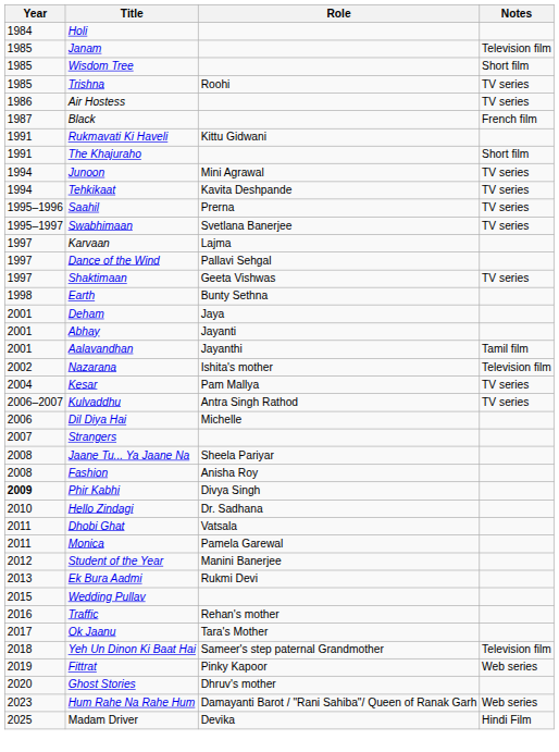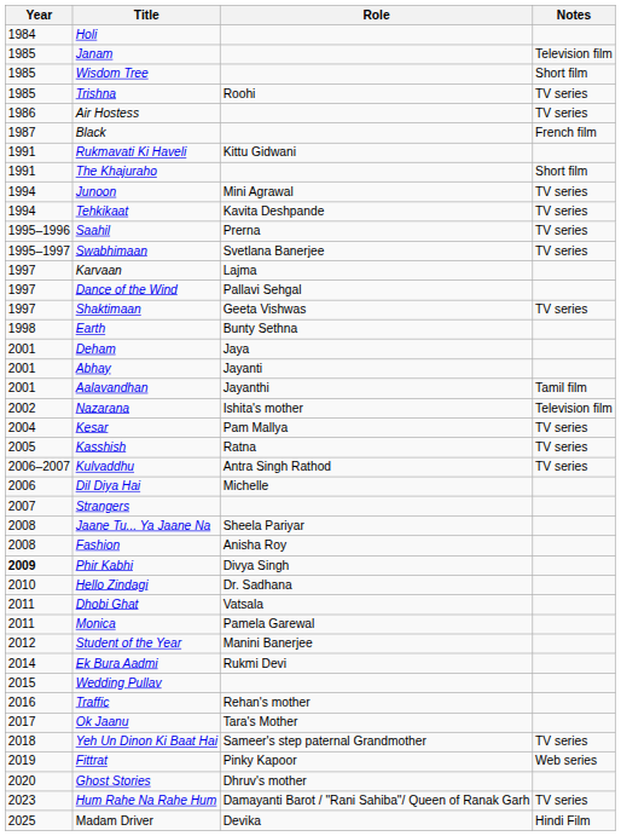+ row: 2005 | Kasshish | Ratna | TV series
Ek Bura Aadmi | Year: 2013 -> 2014
Yeh Un Dinon Ki Baat Hai | Notes: Television film -> TV series
Hum Rahe Na Rahe Hum | Notes: Web series -> TV series
